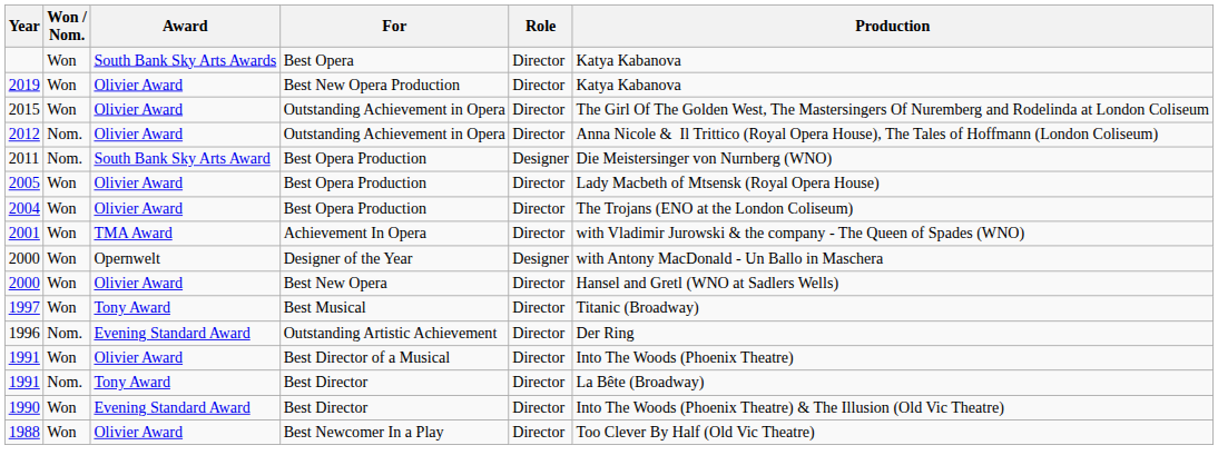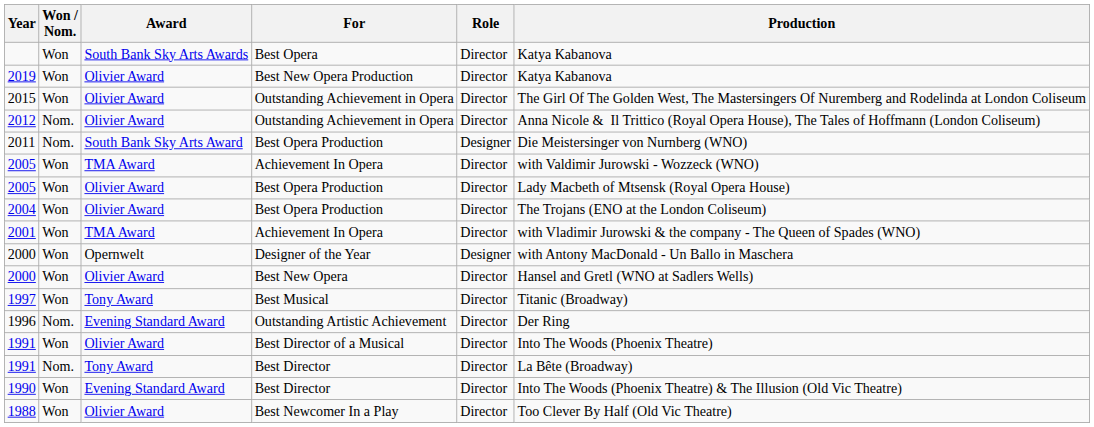+ row: 2005 | Won | TMA Award | Achievement In Opera | Director | with Valdimir Jurowski - Wozzeck (WNO)
